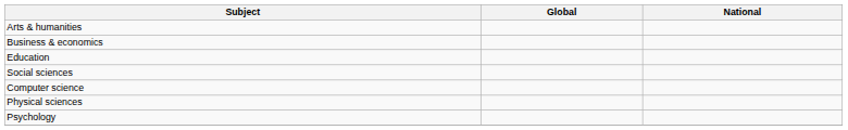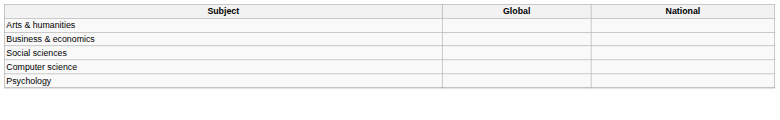- row: Education
- row: Physical sciences
